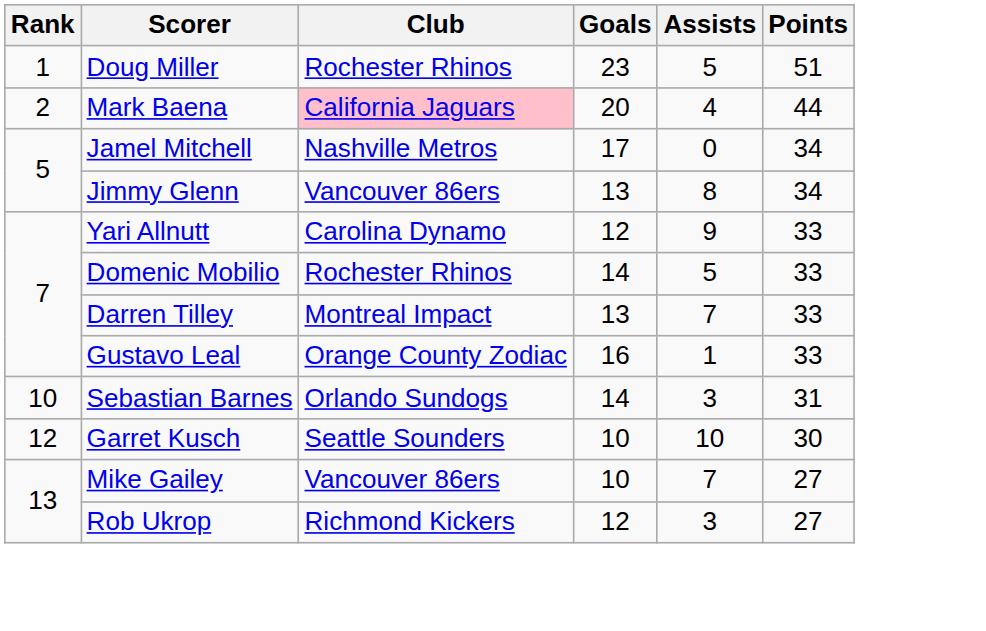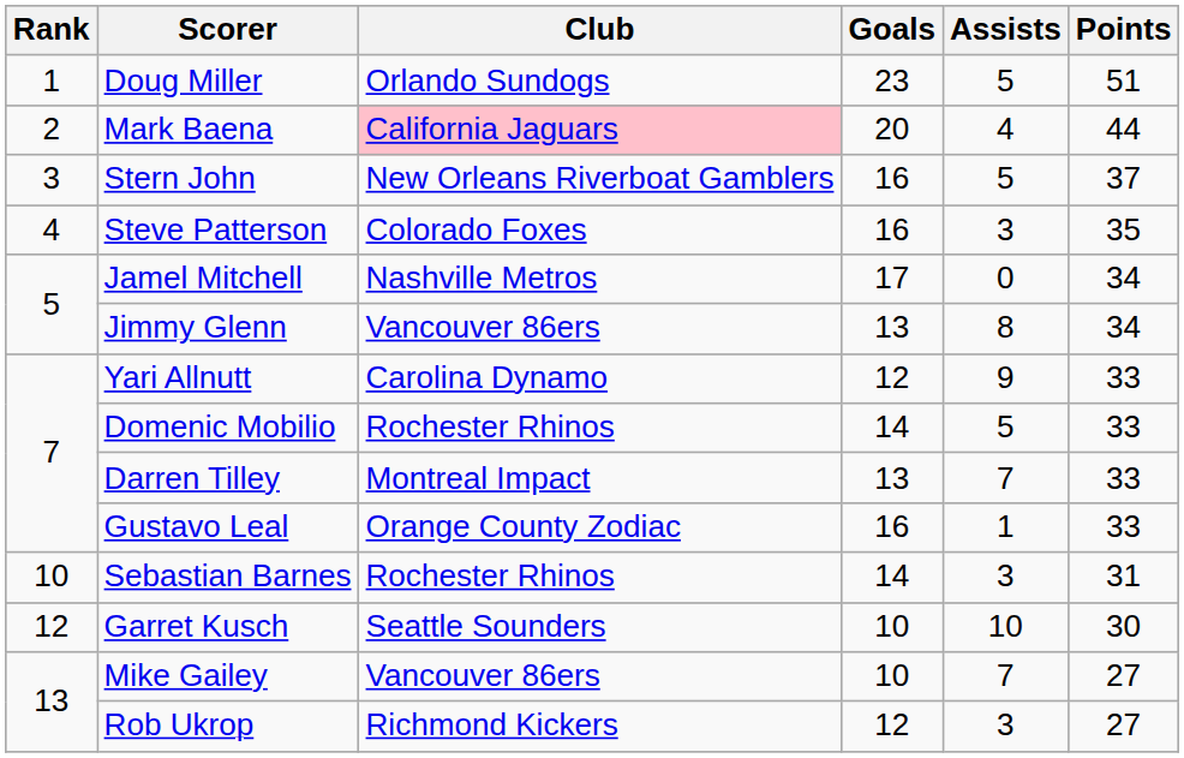Doug Miller | Club: Rochester Rhinos -> Orlando Sundogs
+ row: 3 | Stern John | New Orleans Riverboat Gamblers | 16 | 5 | 37
+ row: 4 | Steve Patterson | Colorado Foxes | 16 | 3 | 35
Sebastian Barnes | Club: Orlando Sundogs -> Rochester Rhinos
